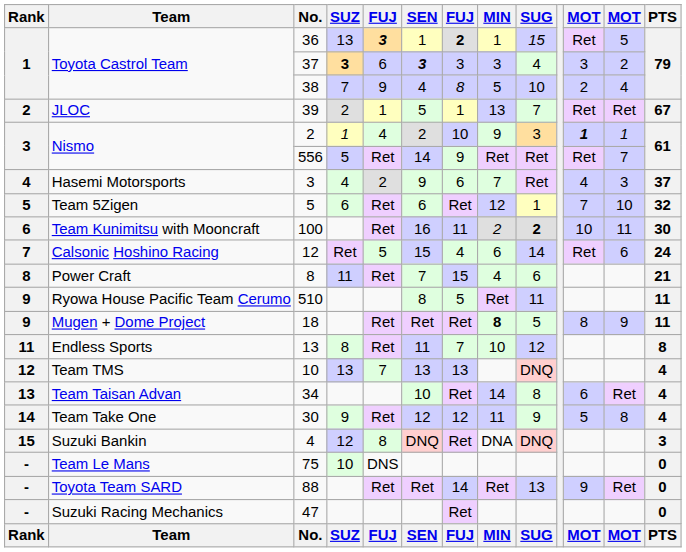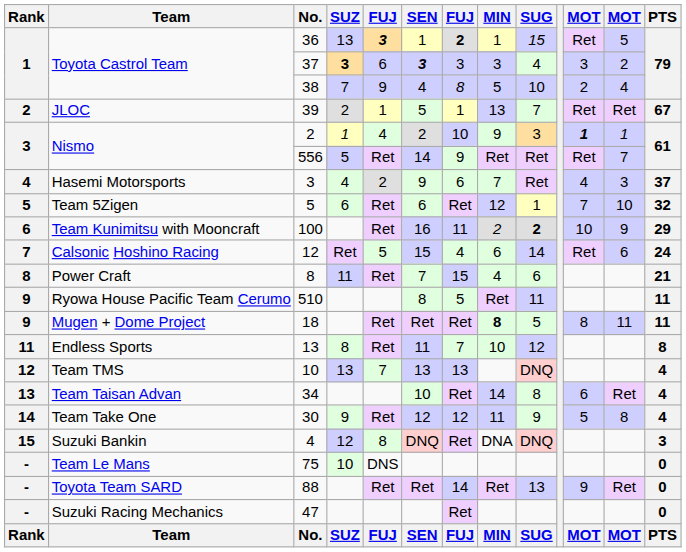100 | column 12: 11 -> 9
100 | PTS: 30 -> 29
18 | column 12: 9 -> 11
